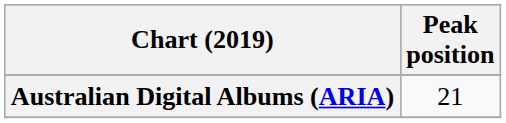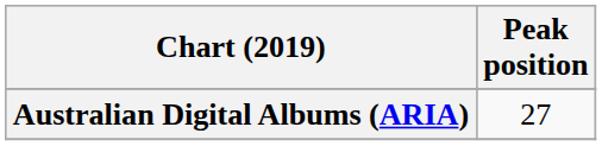Australian Digital Albums (ARIA) | Peak position: 21 -> 27
